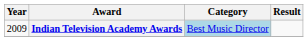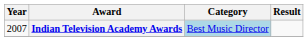Indian Television Academy Awards | Year: 2009 -> 2007
